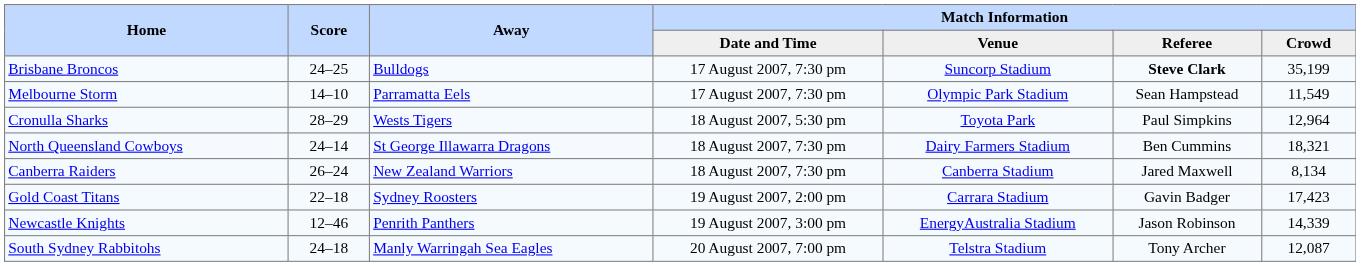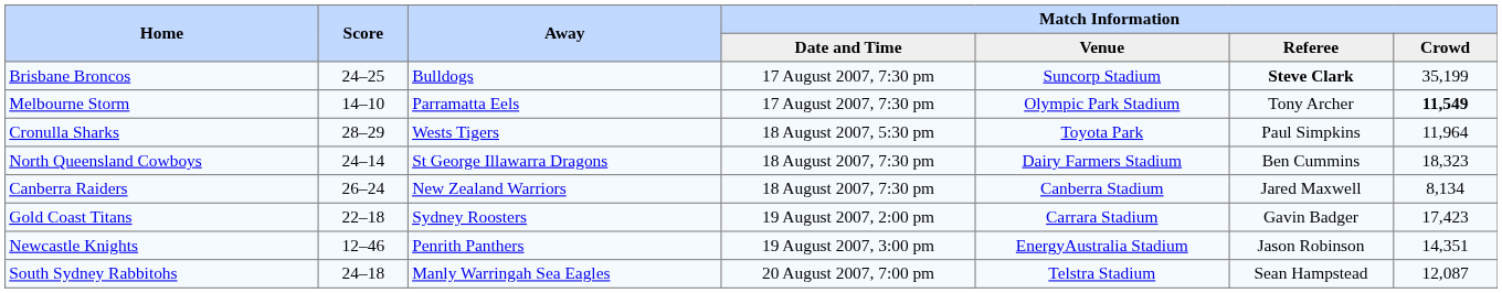Melbourne Storm | Match Information / Referee: Sean Hampstead -> Tony Archer
Melbourne Storm | Match Information / Crowd: normal -> bold
Cronulla Sharks | Match Information / Crowd: 12,964 -> 11,964
North Queensland Cowboys | Match Information / Crowd: 18,321 -> 18,323
Newcastle Knights | Match Information / Crowd: 14,339 -> 14,351
South Sydney Rabbitohs | Match Information / Referee: Tony Archer -> Sean Hampstead
